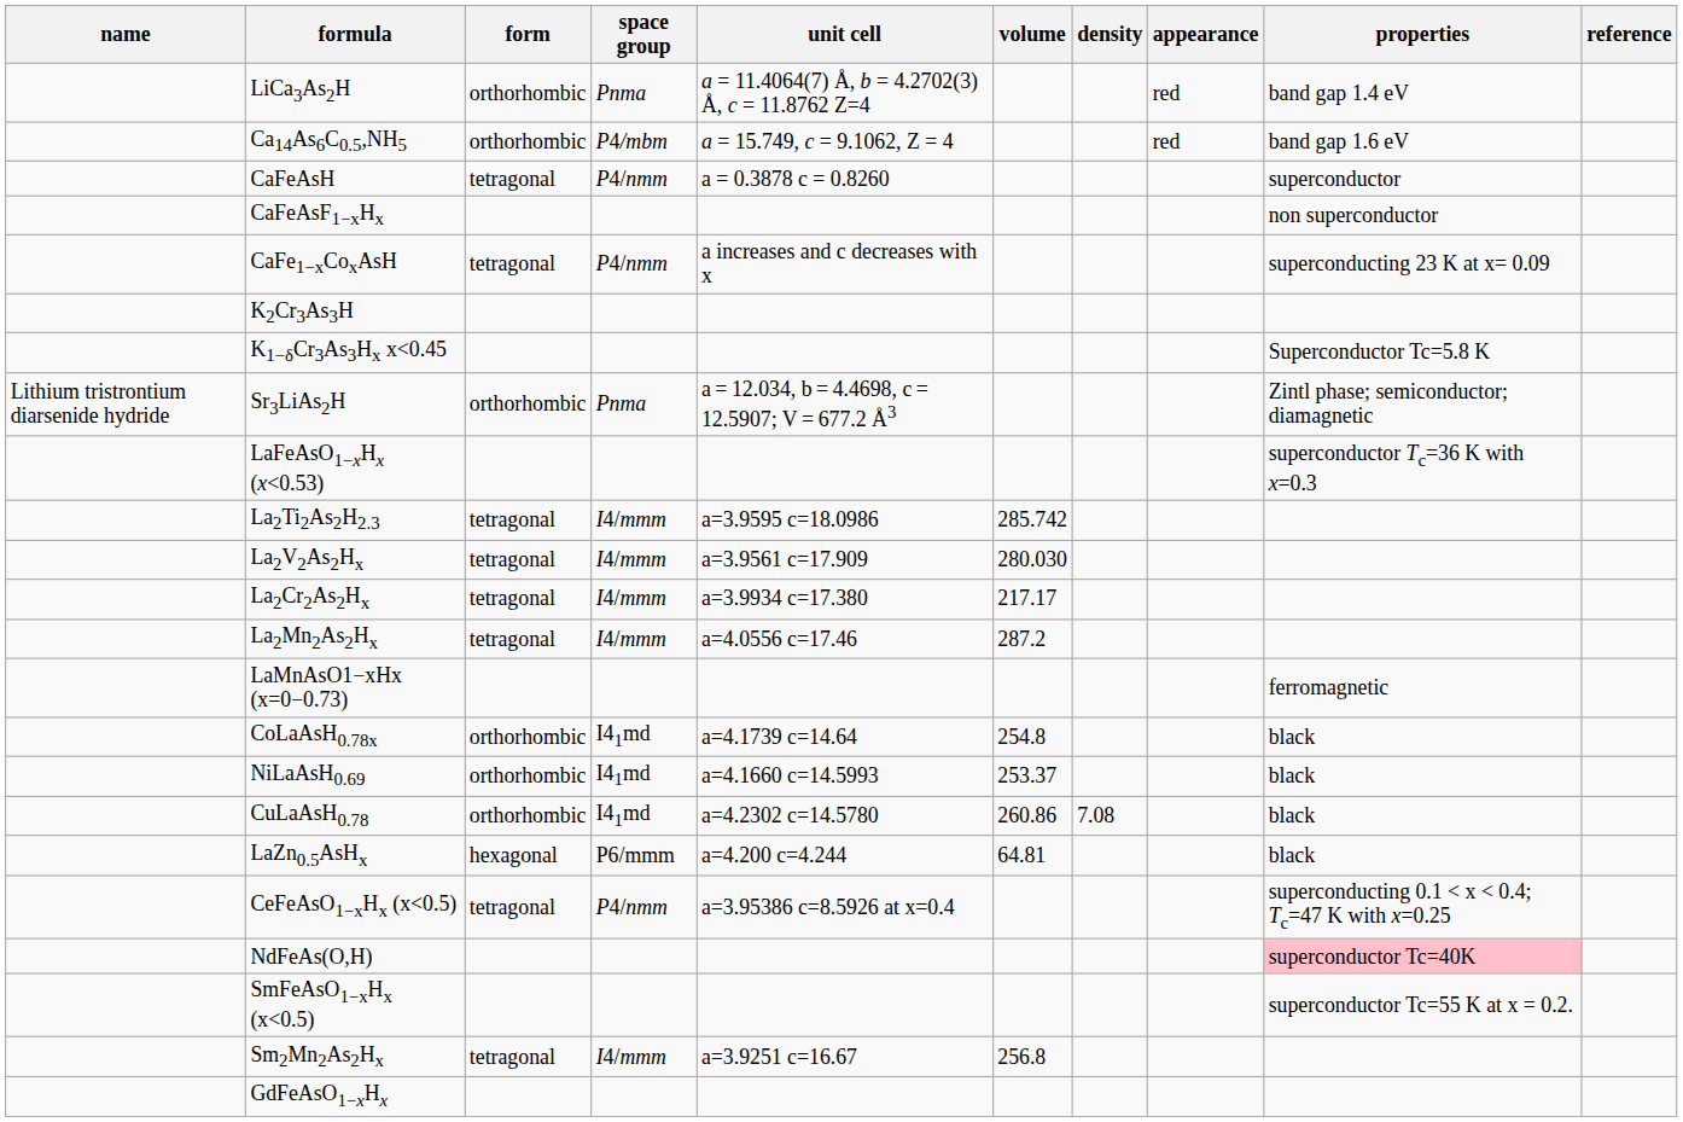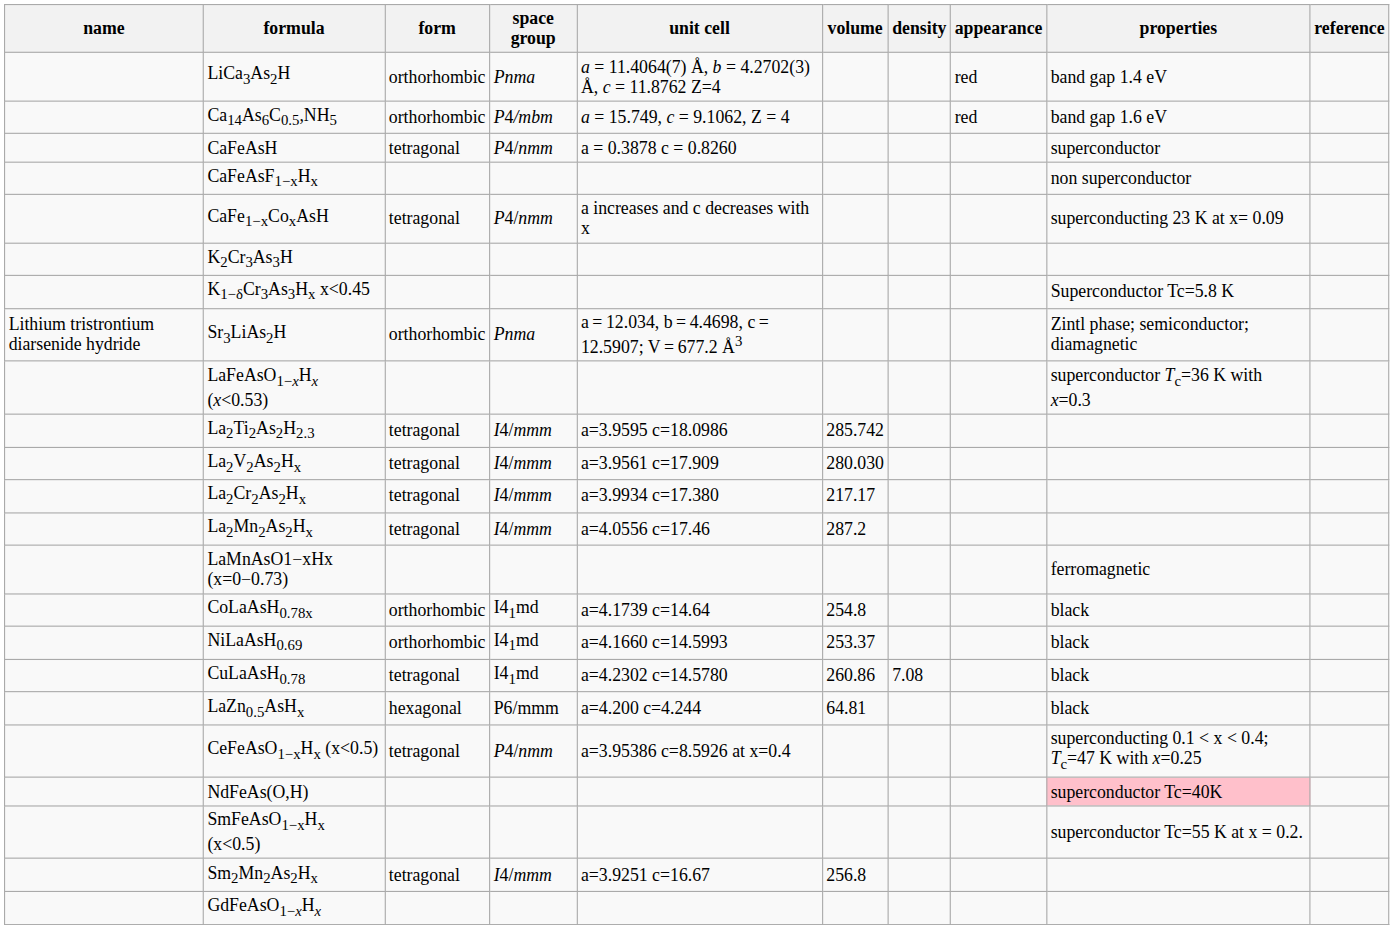CuLaAsH0.78 | form: orthorhombic -> tetragonal
